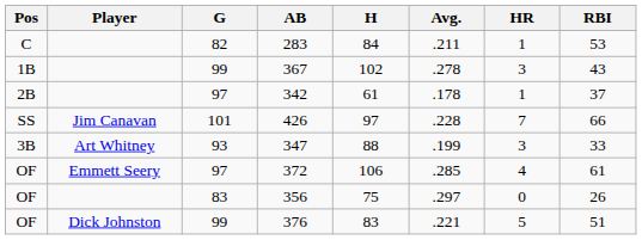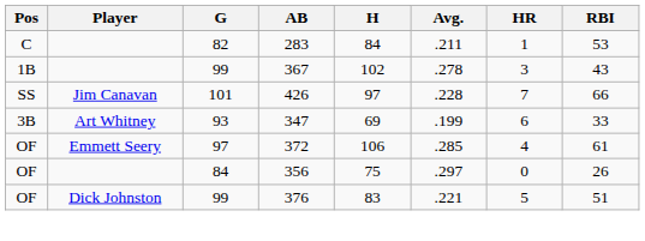- row: 2B | 97 | 342 | 61 | .178 | 1 | 37
347 | H: 88 -> 69
347 | HR: 3 -> 6
356 | G: 83 -> 84
